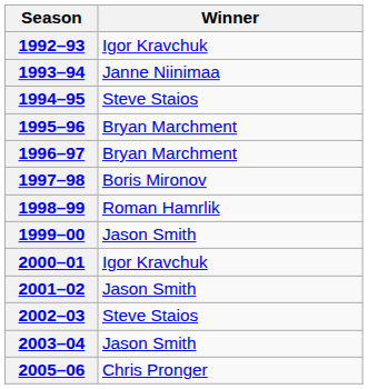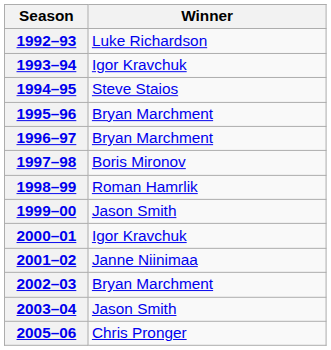1992–93 | Winner: Igor Kravchuk -> Luke Richardson
1993–94 | Winner: Janne Niinimaa -> Igor Kravchuk
2001–02 | Winner: Jason Smith -> Janne Niinimaa
2002–03 | Winner: Steve Staios -> Bryan Marchment
